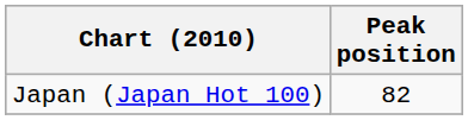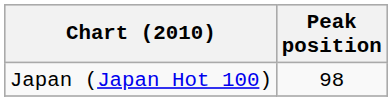Japan (Japan Hot 100) | Peak position: 82 -> 98
